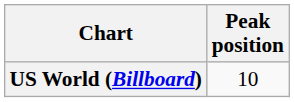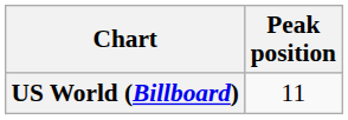US World (Billboard) | Peak position: 10 -> 11
